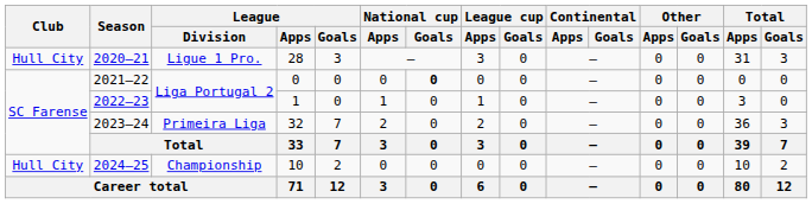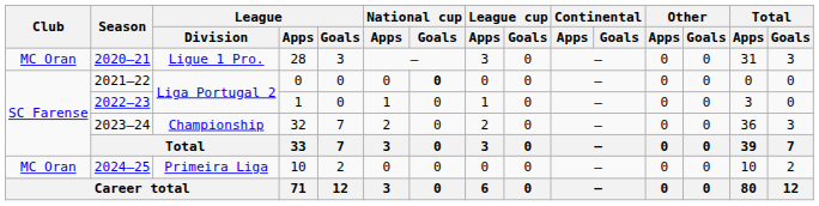2020–21 | Club: Hull City -> MC Oran
2023–24 | League / Division: Primeira Liga -> Championship
2024–25 | Club: Hull City -> MC Oran
2024–25 | League / Division: Championship -> Primeira Liga
